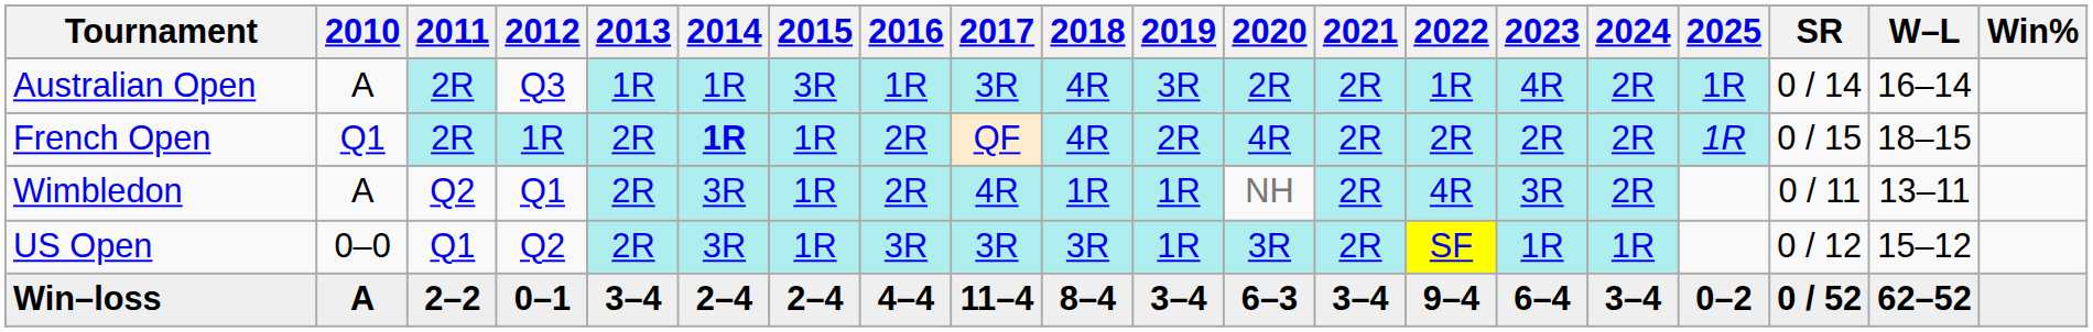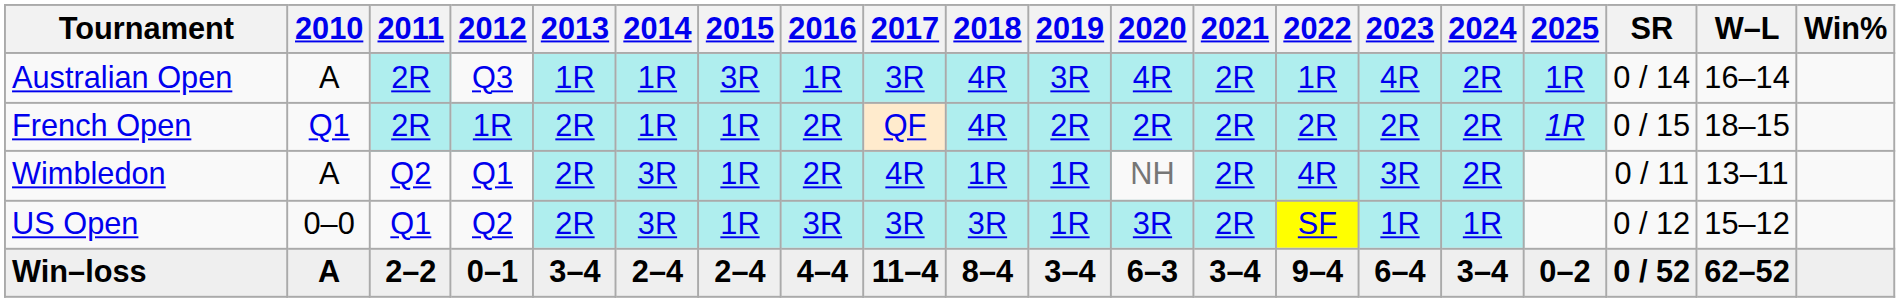Australian Open | 2020: 2R -> 4R
French Open | 2014: bold -> normal
French Open | 2020: 4R -> 2R
